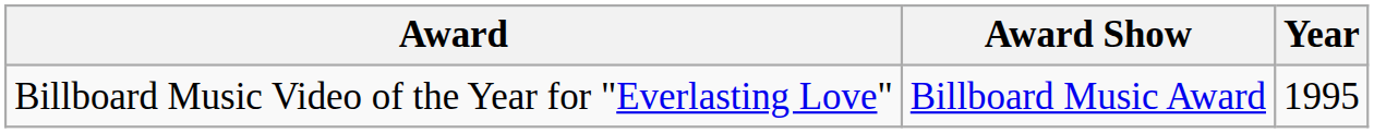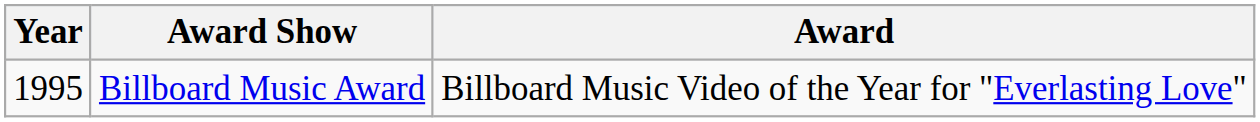columns swapped: Year <-> Award
